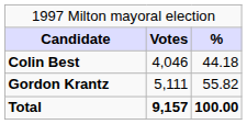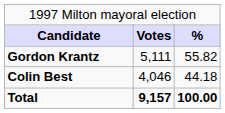rows swapped: Gordon Krantz <-> Colin Best
